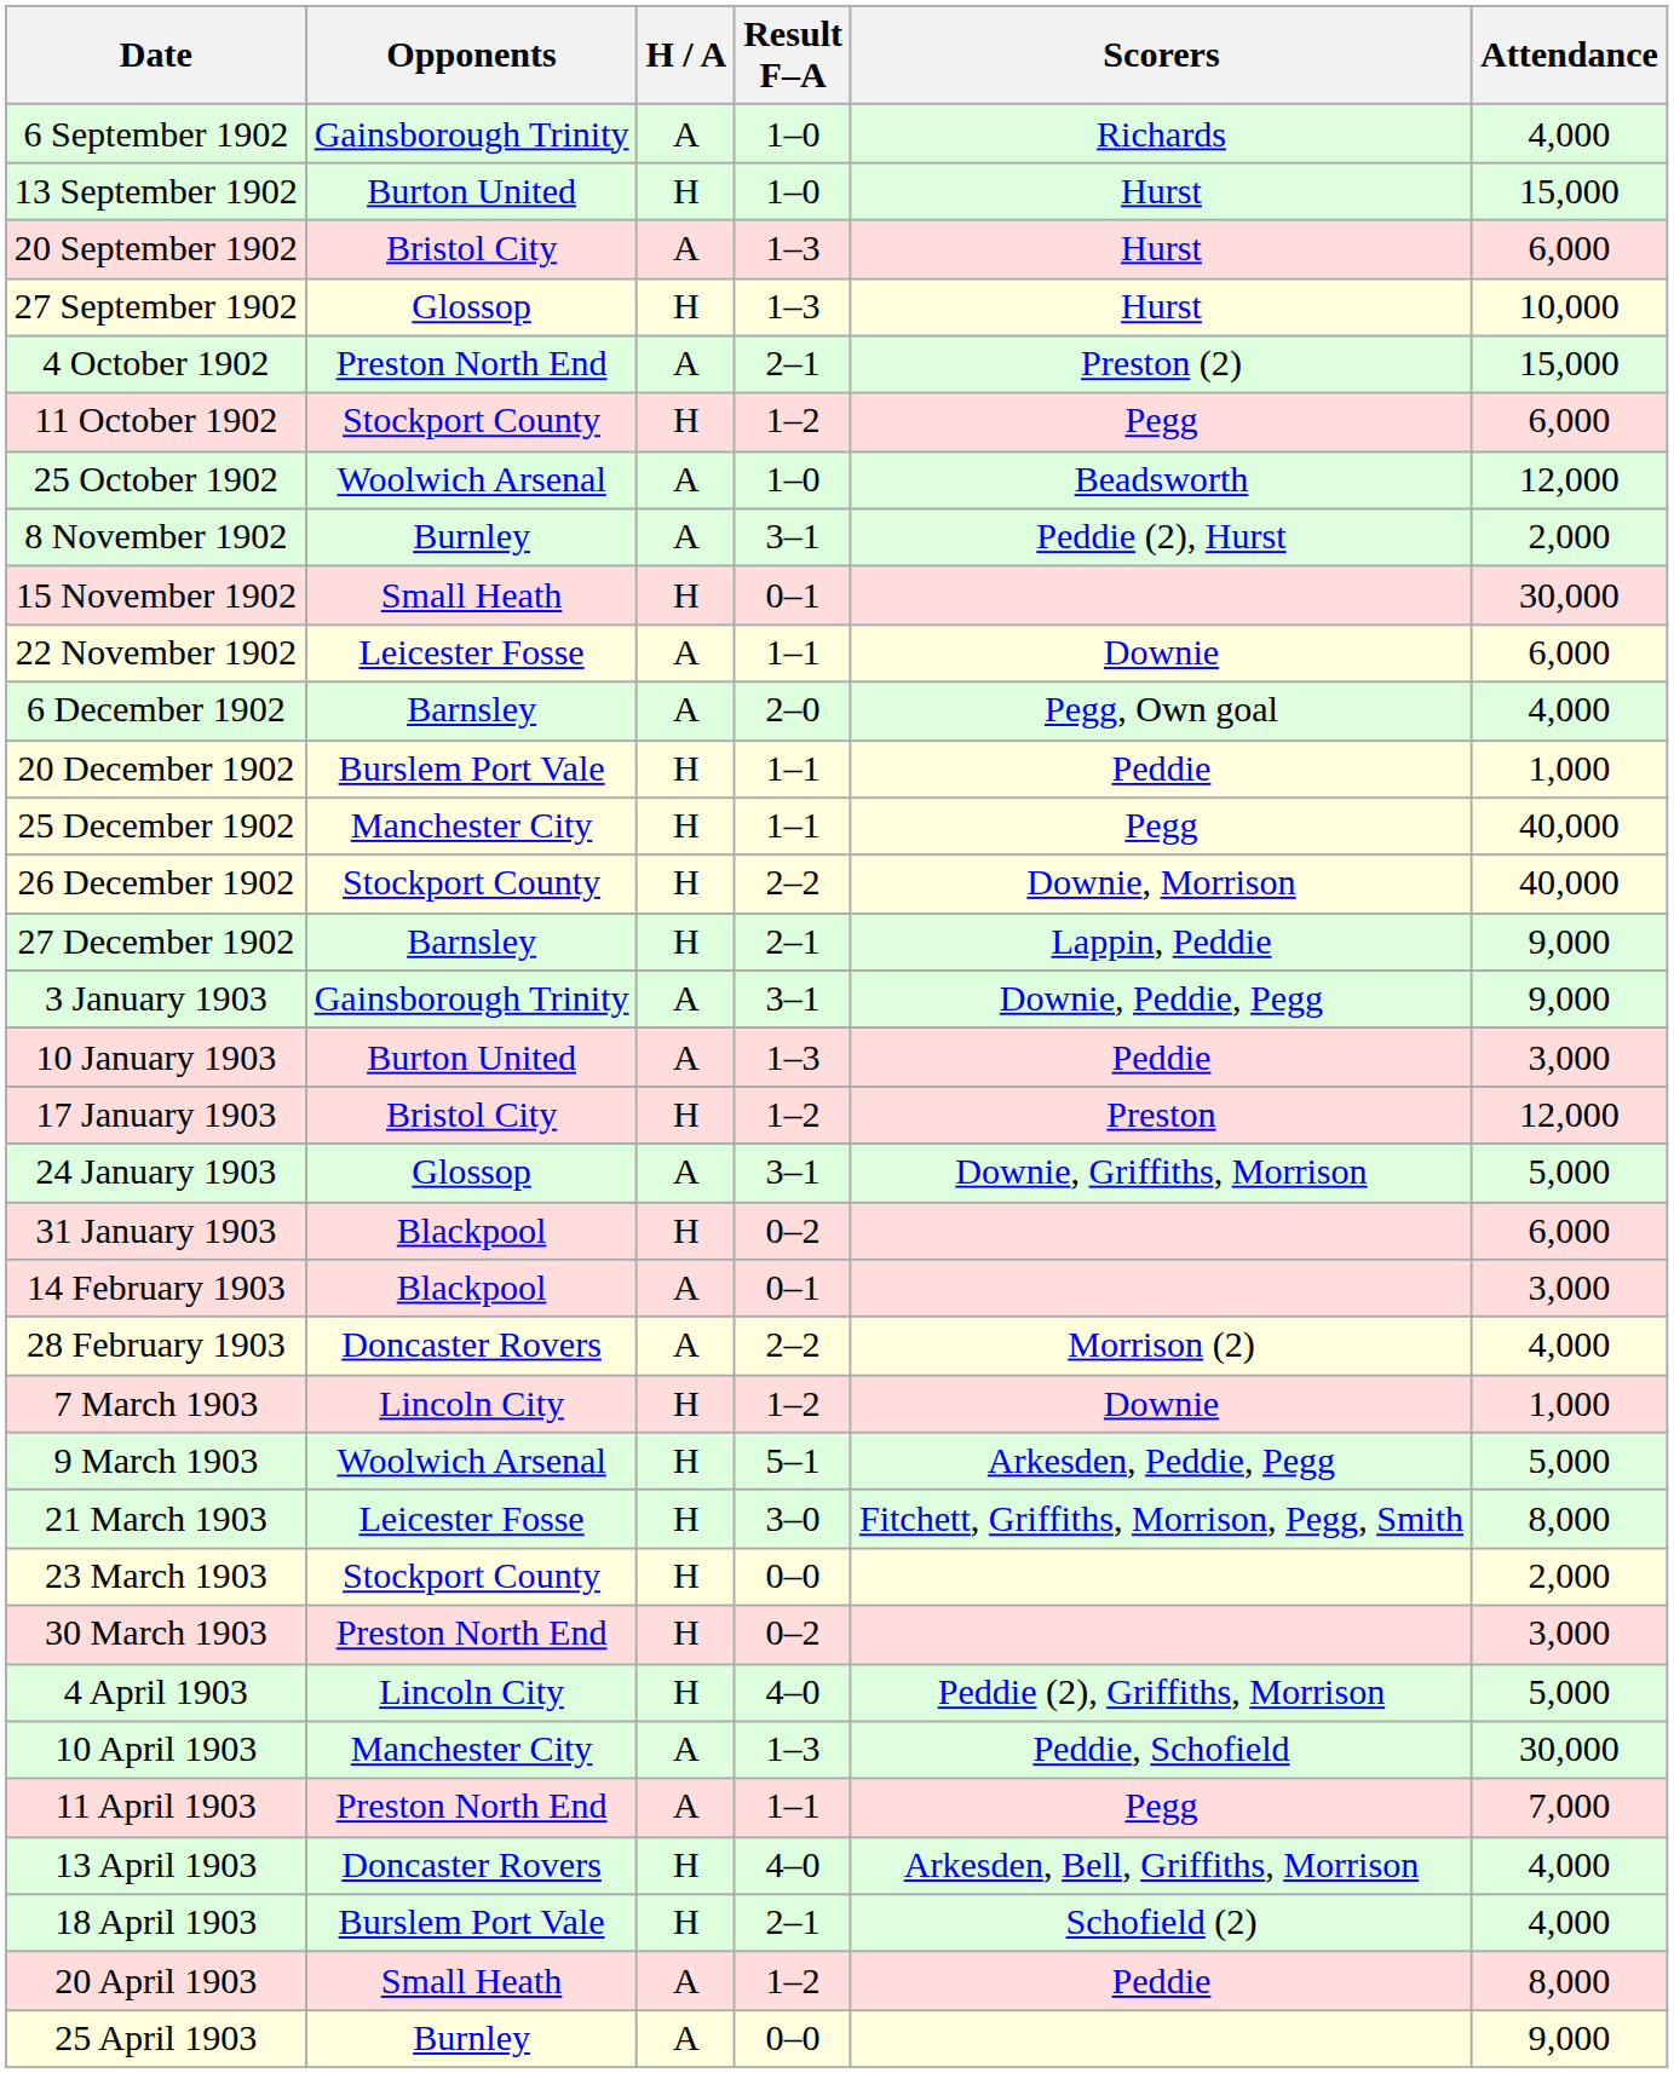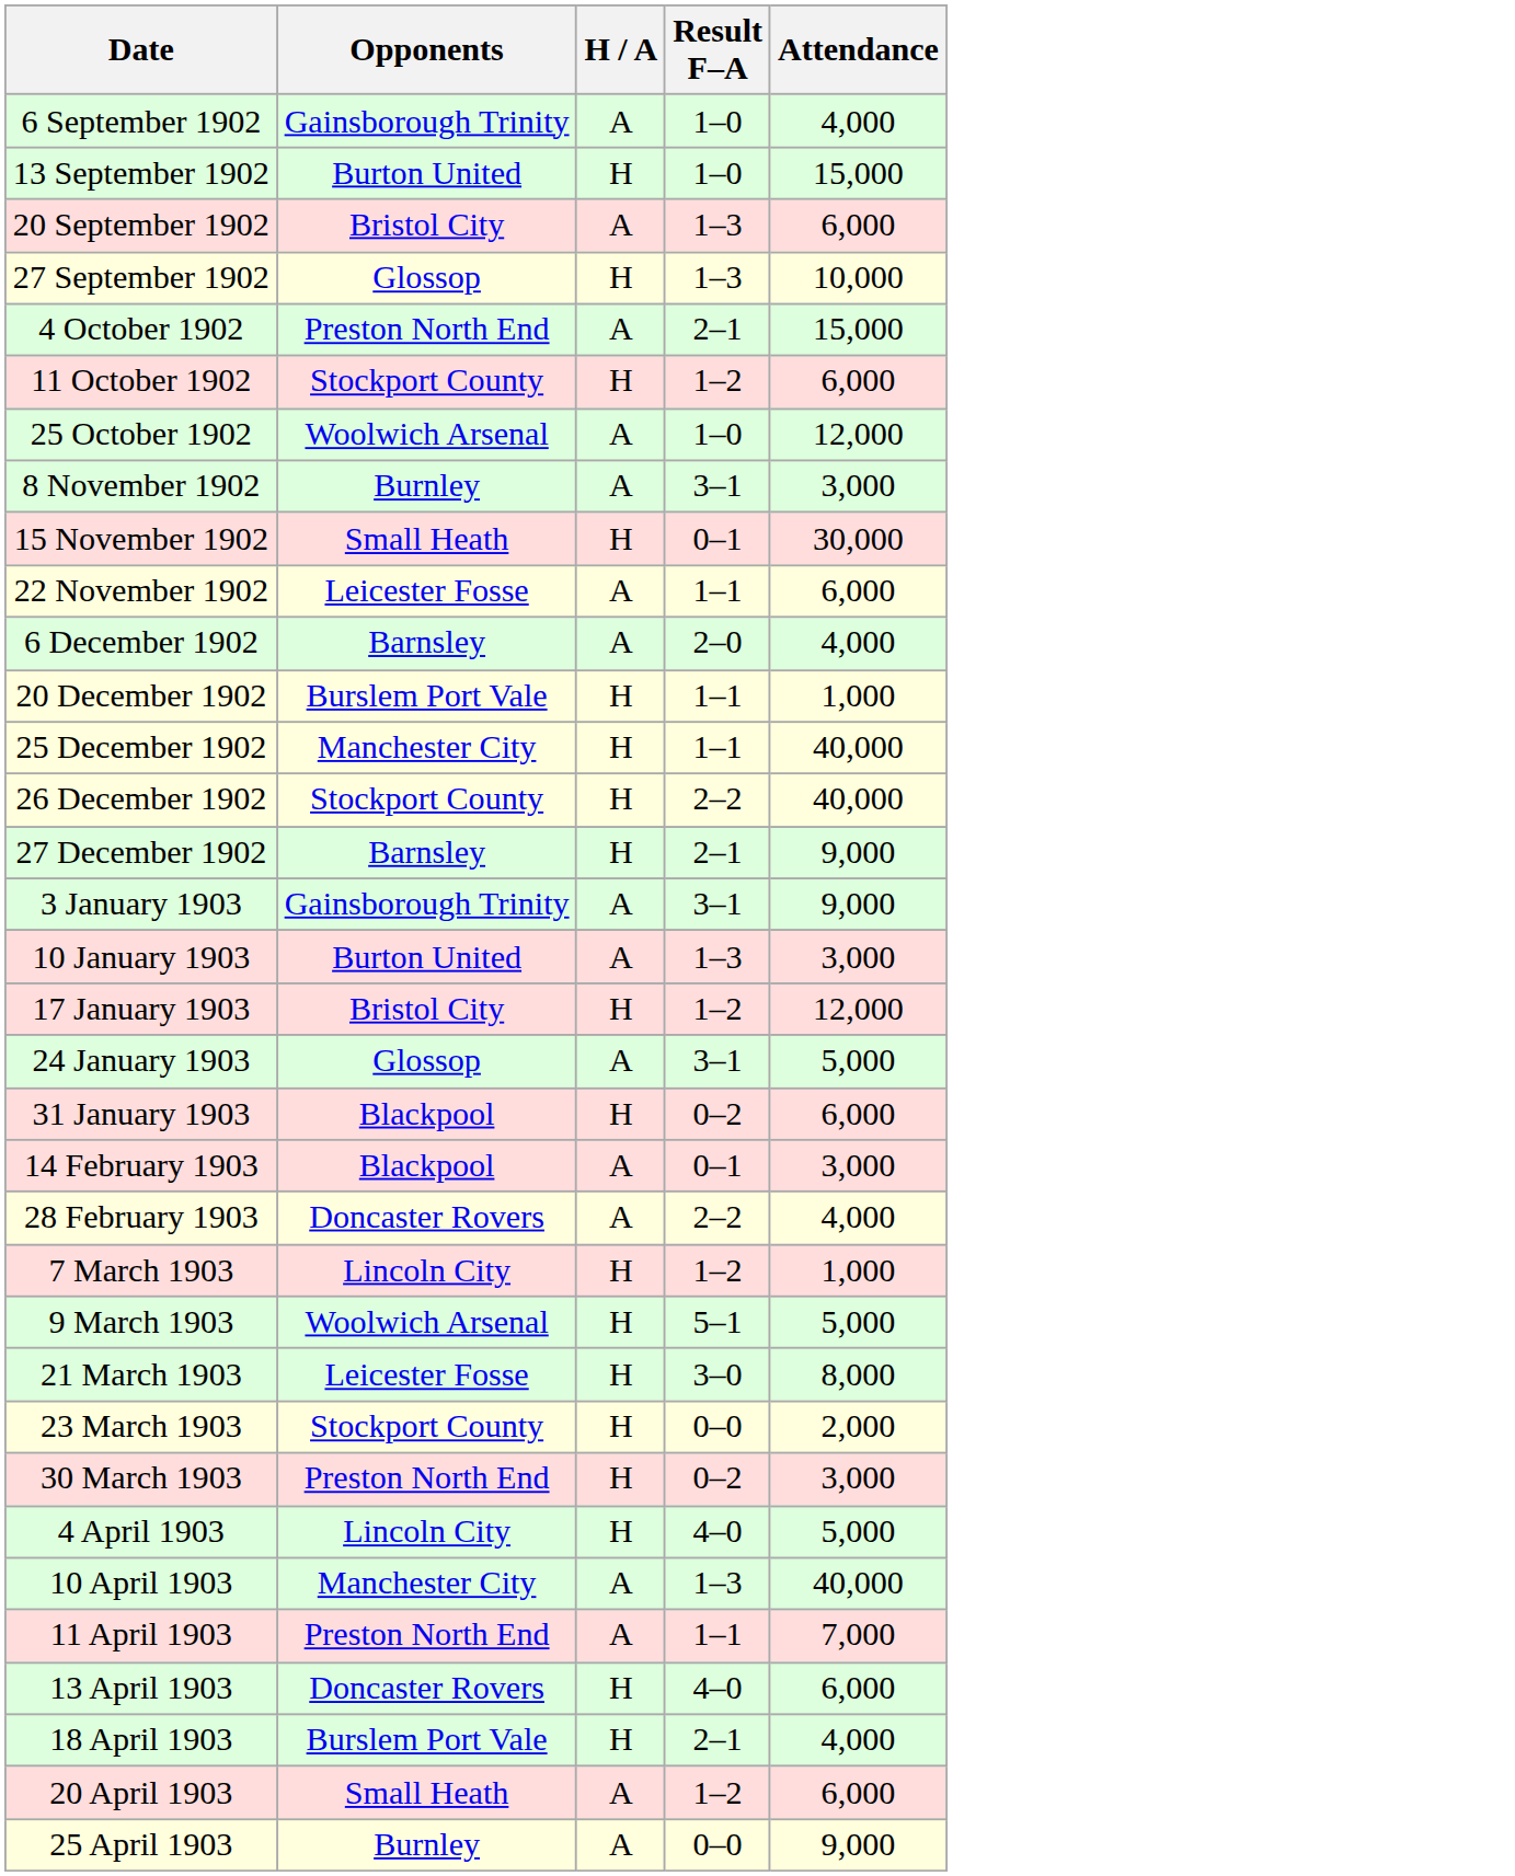- column: Scorers | Richards | Hurst | Hurst | Hurst | Preston (2) | Pegg | Beadsworth | Peddie (2), Hurst | Downie | Pegg, Own goal | Peddie | Pegg | Downie, Morrison | Lappin, Peddie | Downie, Peddie, Pegg | Peddie | Preston | Downie, Griffiths, Morrison | Morrison (2) | Downie | Arkesden, Peddie, Pegg | Fitchett, Griffiths, Morrison, Pegg, Smith | Peddie (2), Griffiths, Morrison | Peddie, Schofield | Pegg | Arkesden, Bell, Griffiths, Morrison | Schofield (2) | Peddie
8 November 1902 | Attendance: 2,000 -> 3,000
10 April 1903 | Attendance: 30,000 -> 40,000
13 April 1903 | Attendance: 4,000 -> 6,000
20 April 1903 | Attendance: 8,000 -> 6,000
